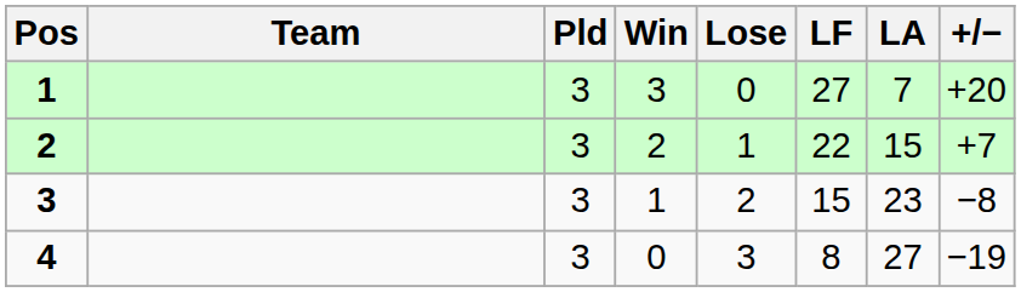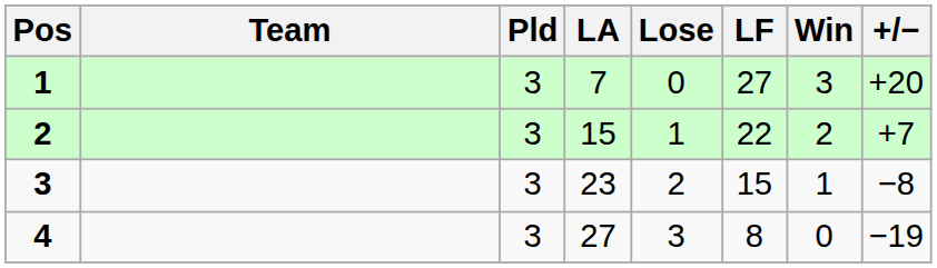columns swapped: Win <-> LA
